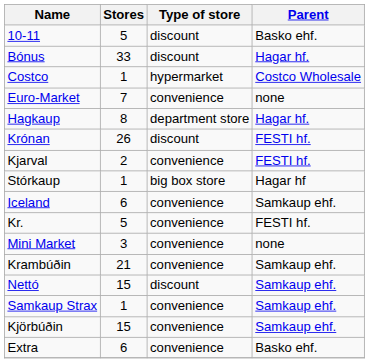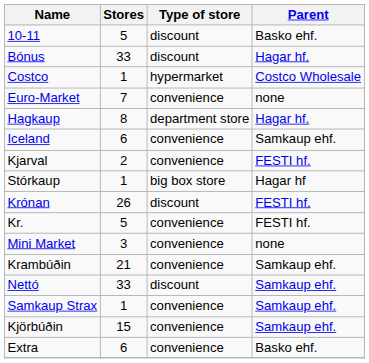rows swapped: Krónan <-> Iceland
Nettó | Stores: 15 -> 33
